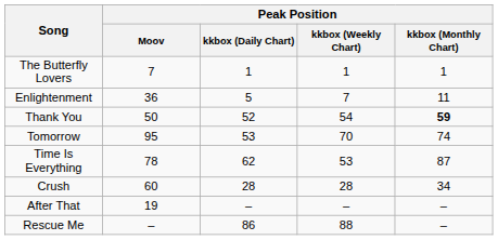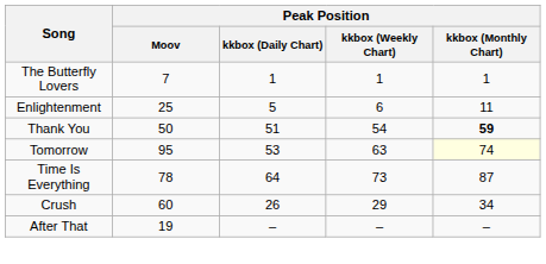Enlightenment | Peak Position / Moov: 36 -> 25
Enlightenment | Peak Position / kkbox (Weekly Chart): 7 -> 6
Thank You | Peak Position / kkbox (Daily Chart): 52 -> 51
Tomorrow | Peak Position / kkbox (Weekly Chart): 70 -> 63
Tomorrow | Peak Position / kkbox (Monthly Chart): no background -> lightyellow background
Time Is Everything | Peak Position / kkbox (Daily Chart): 62 -> 64
Time Is Everything | Peak Position / kkbox (Weekly Chart): 53 -> 73
Crush | Peak Position / kkbox (Daily Chart): 28 -> 26
Crush | Peak Position / kkbox (Weekly Chart): 28 -> 29
- row: Rescue Me | – | 86 | 88 | –
